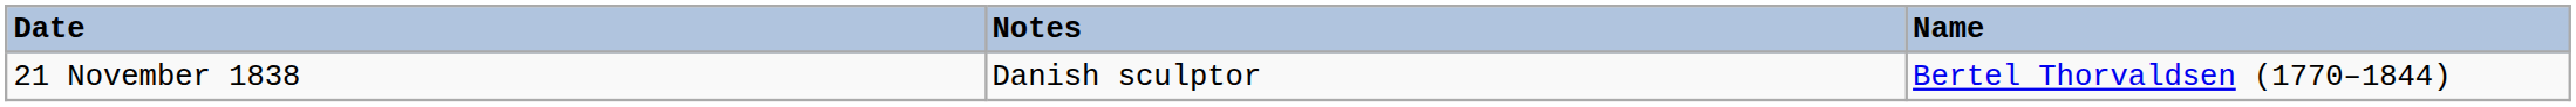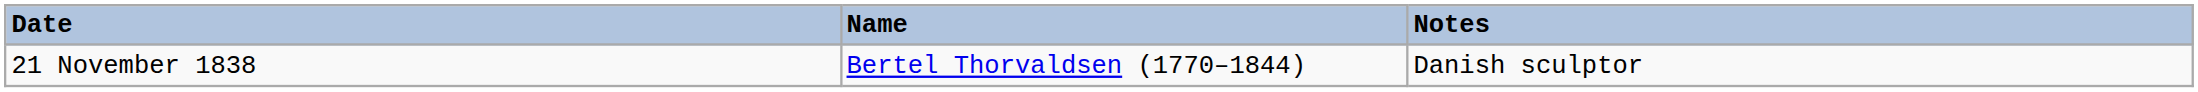columns swapped: Name <-> Notes
